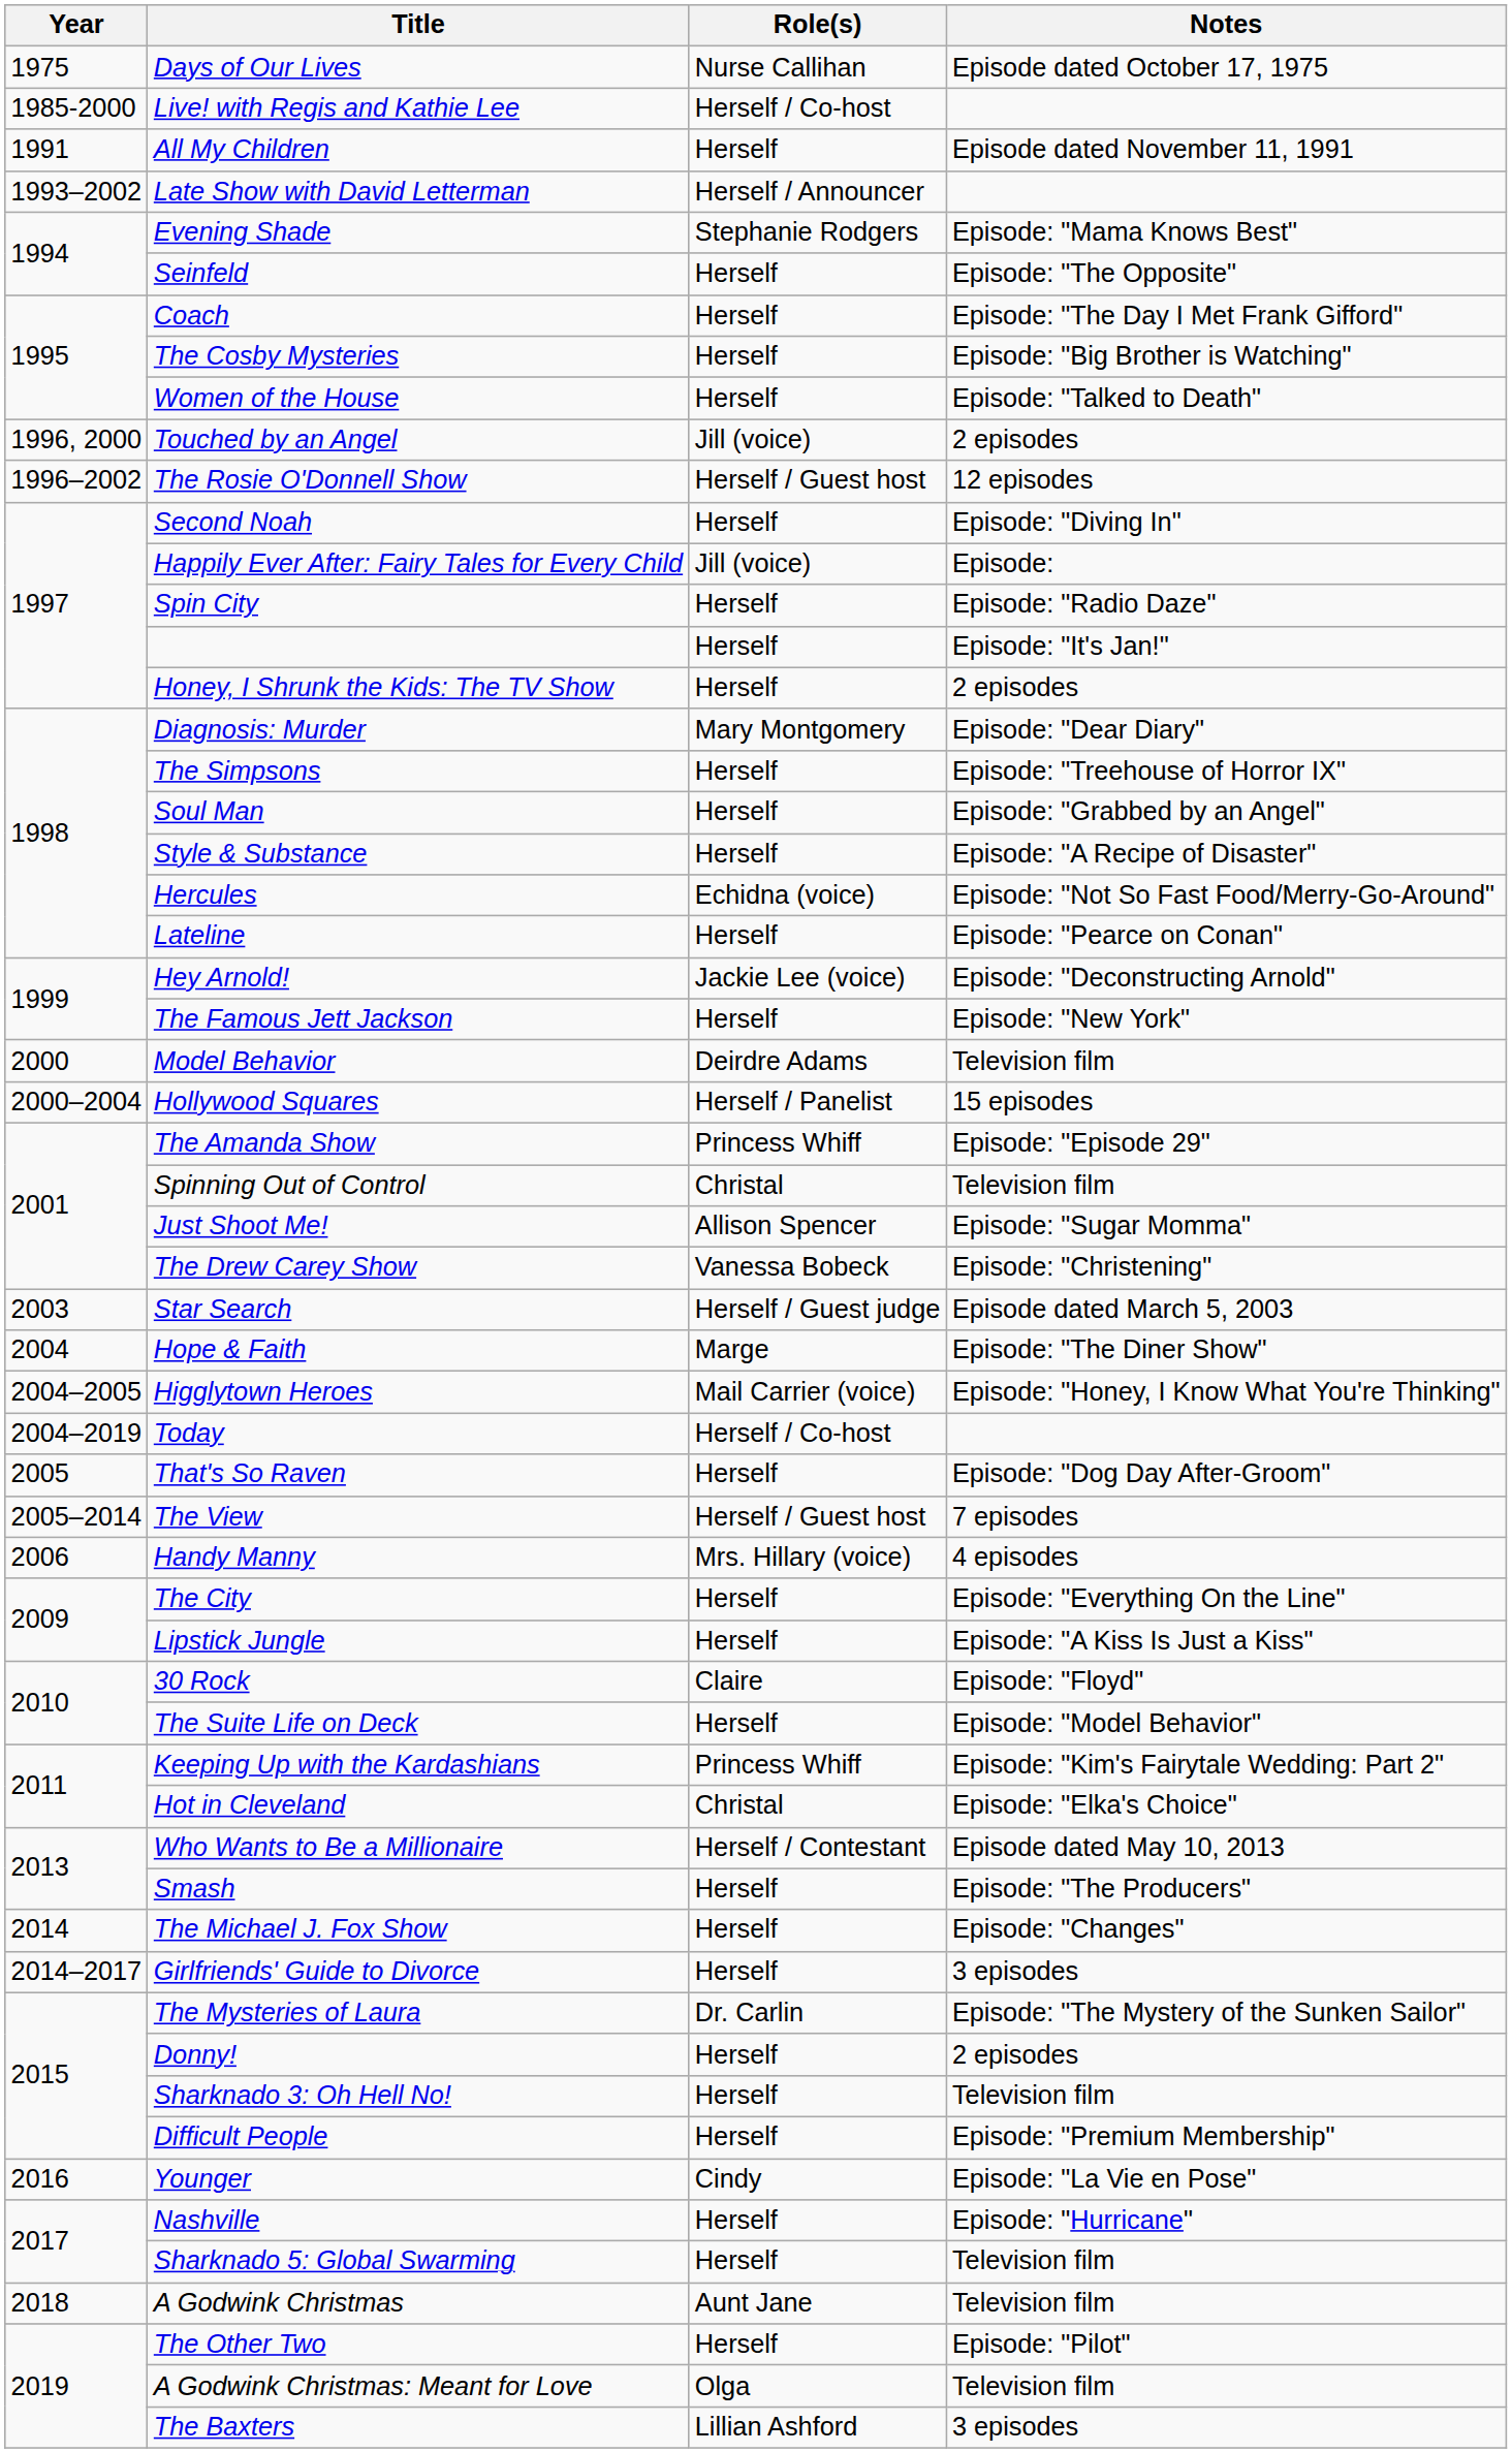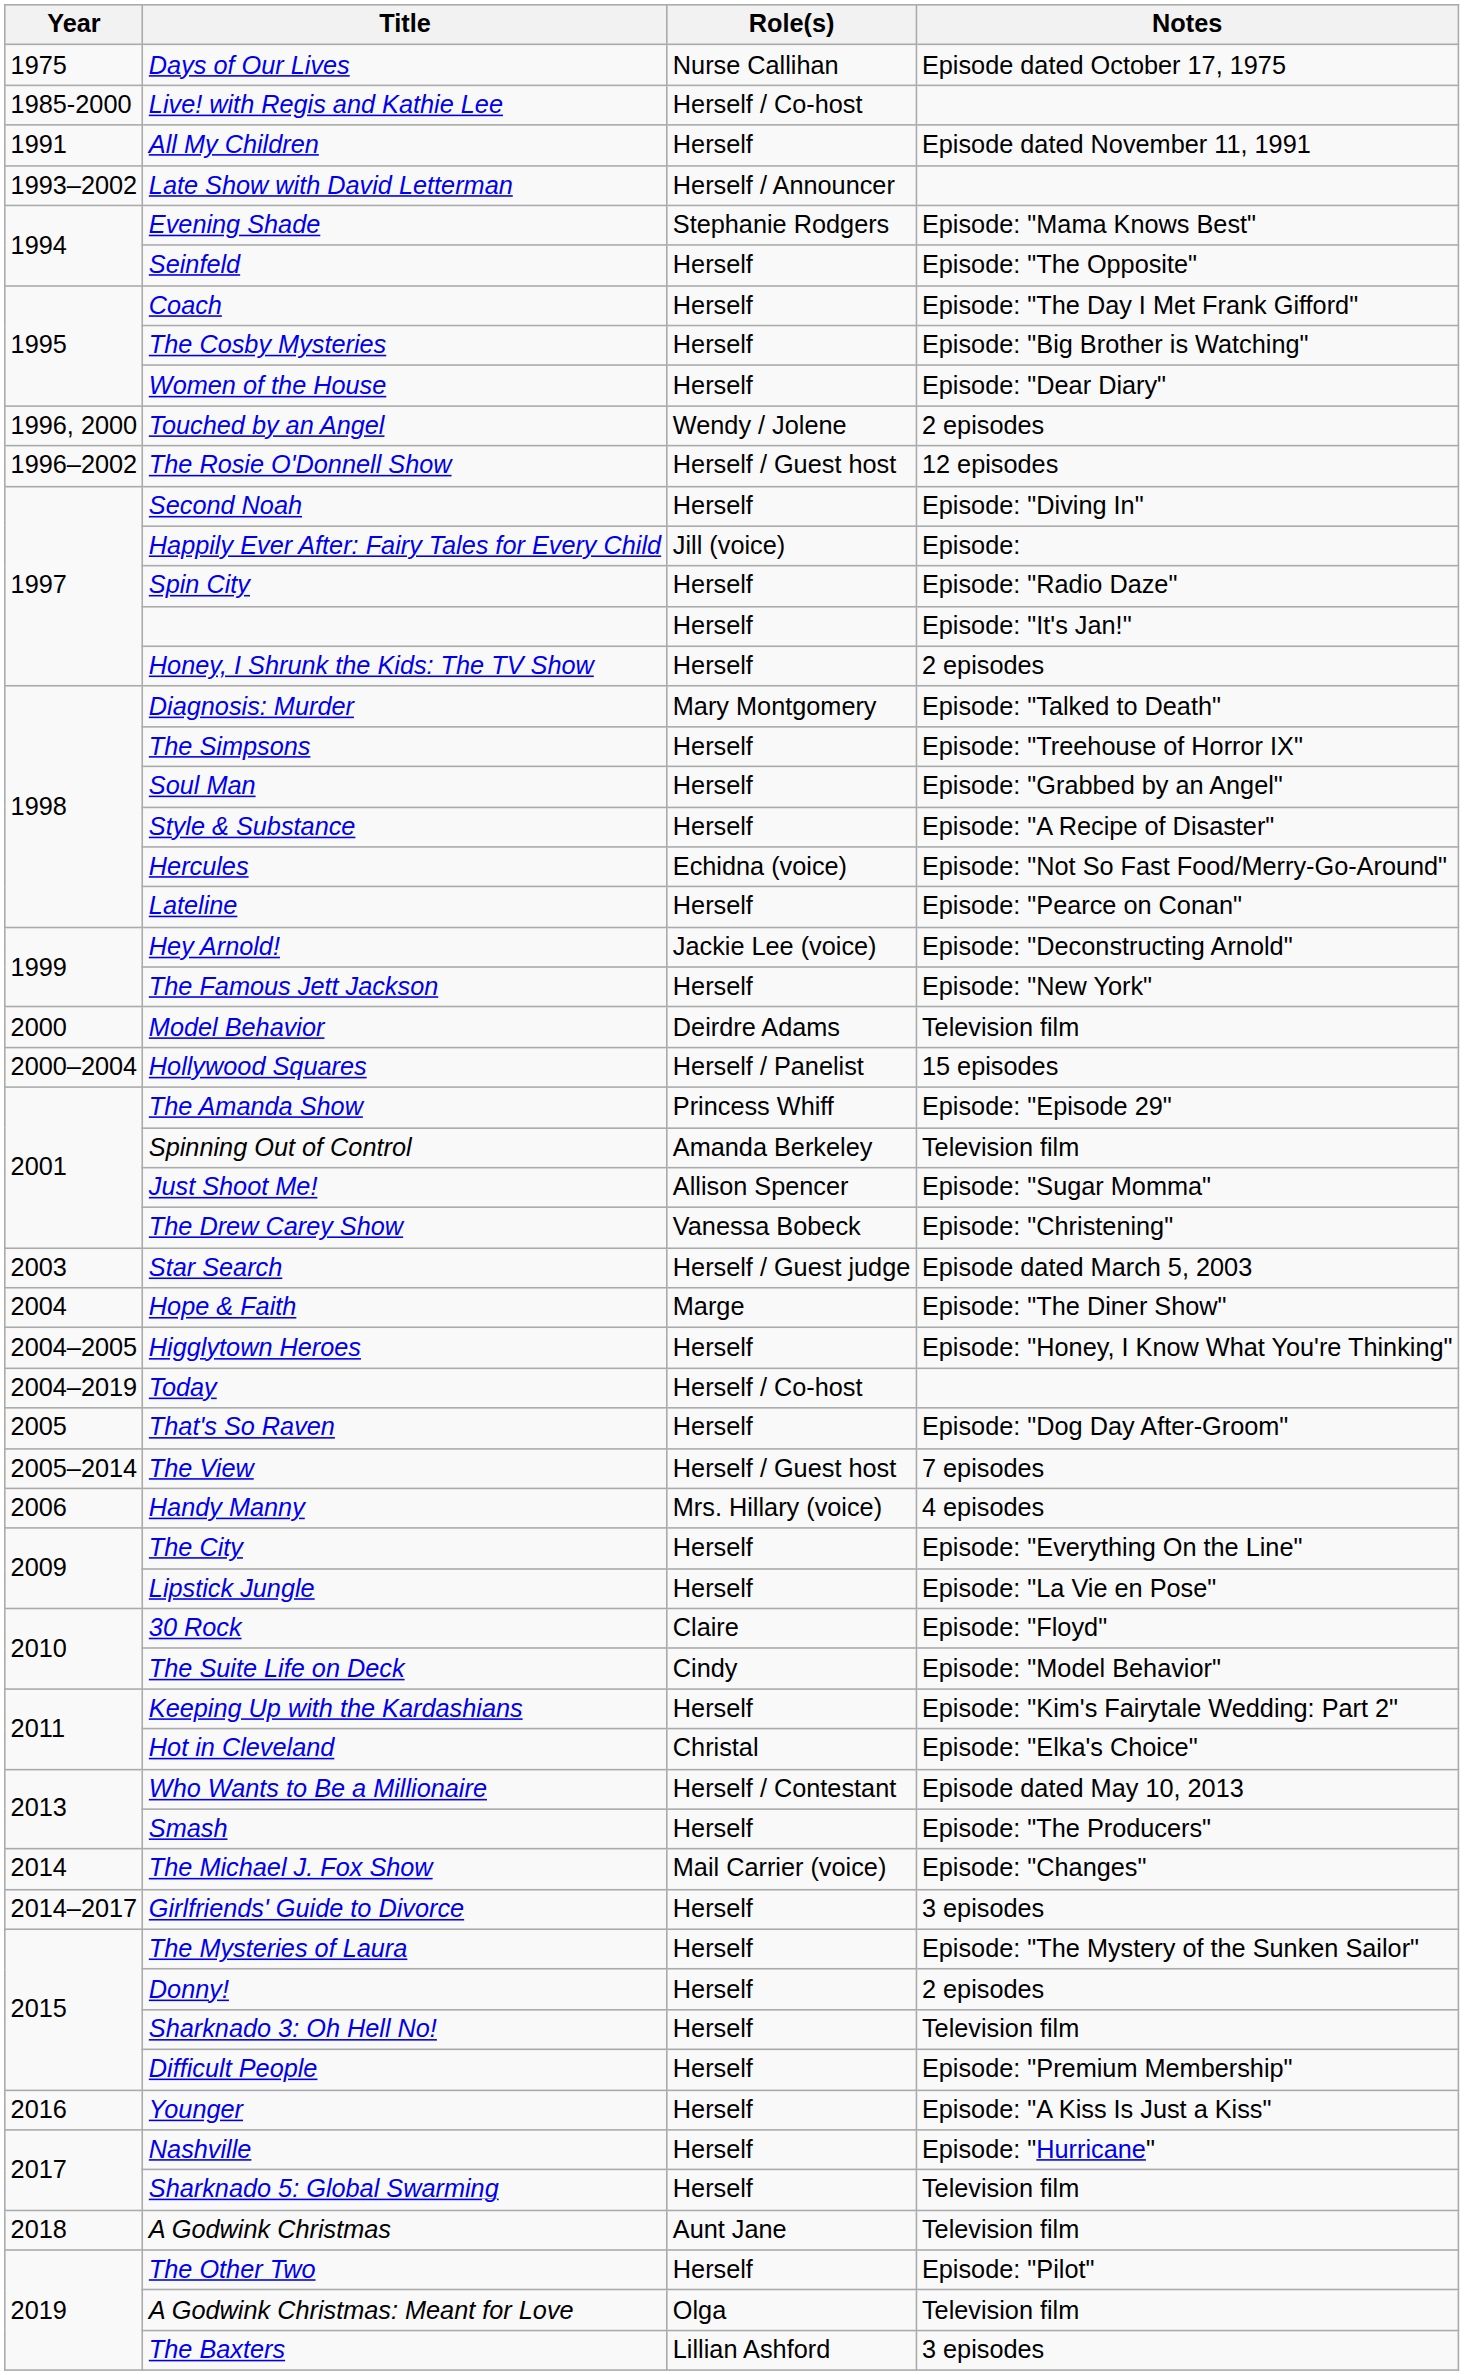Women of the House | Notes: Episode: "Talked to Death" -> Episode: "Dear Diary"
Touched by an Angel | Role(s): Jill (voice) -> Wendy / Jolene
Diagnosis: Murder | Notes: Episode: "Dear Diary" -> Episode: "Talked to Death"
Spinning Out of Control | Role(s): Christal -> Amanda Berkeley
Higglytown Heroes | Role(s): Mail Carrier (voice) -> Herself
Lipstick Jungle | Notes: Episode: "A Kiss Is Just a Kiss" -> Episode: "La Vie en Pose"
The Suite Life on Deck | Role(s): Herself -> Cindy
Keeping Up with the Kardashians | Role(s): Princess Whiff -> Herself
The Michael J. Fox Show | Role(s): Herself -> Mail Carrier (voice)
The Mysteries of Laura | Role(s): Dr. Carlin -> Herself
Younger | Role(s): Cindy -> Herself
Younger | Notes: Episode: "La Vie en Pose" -> Episode: "A Kiss Is Just a Kiss"
